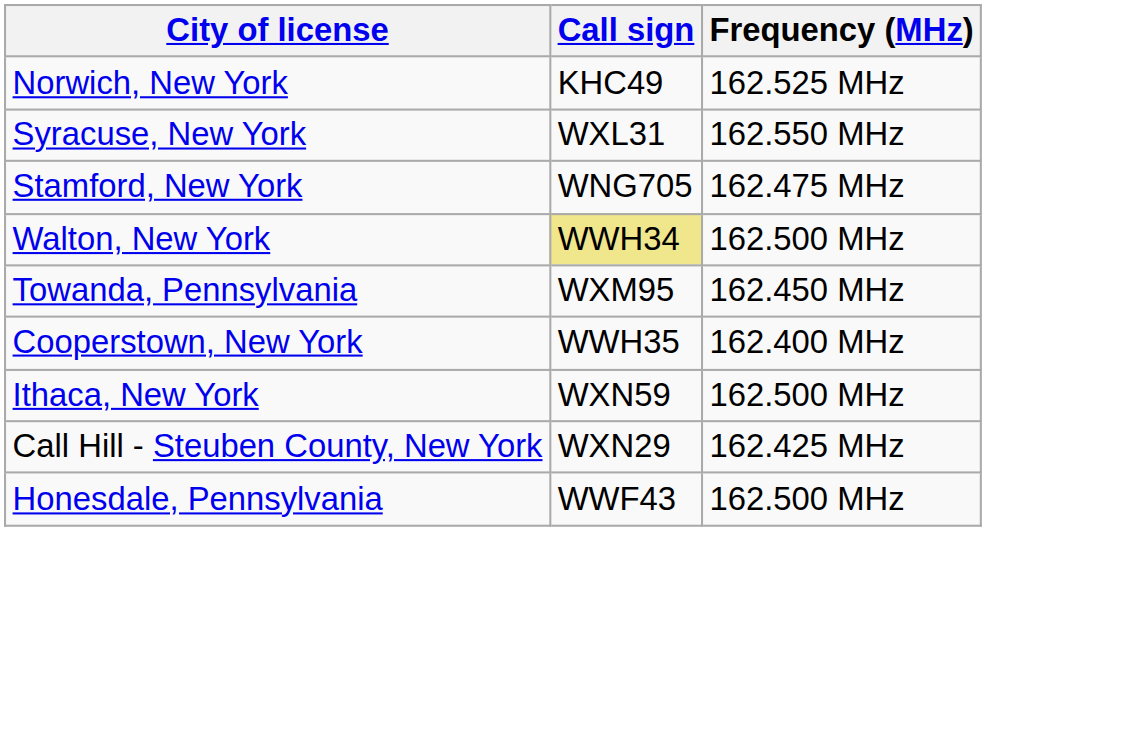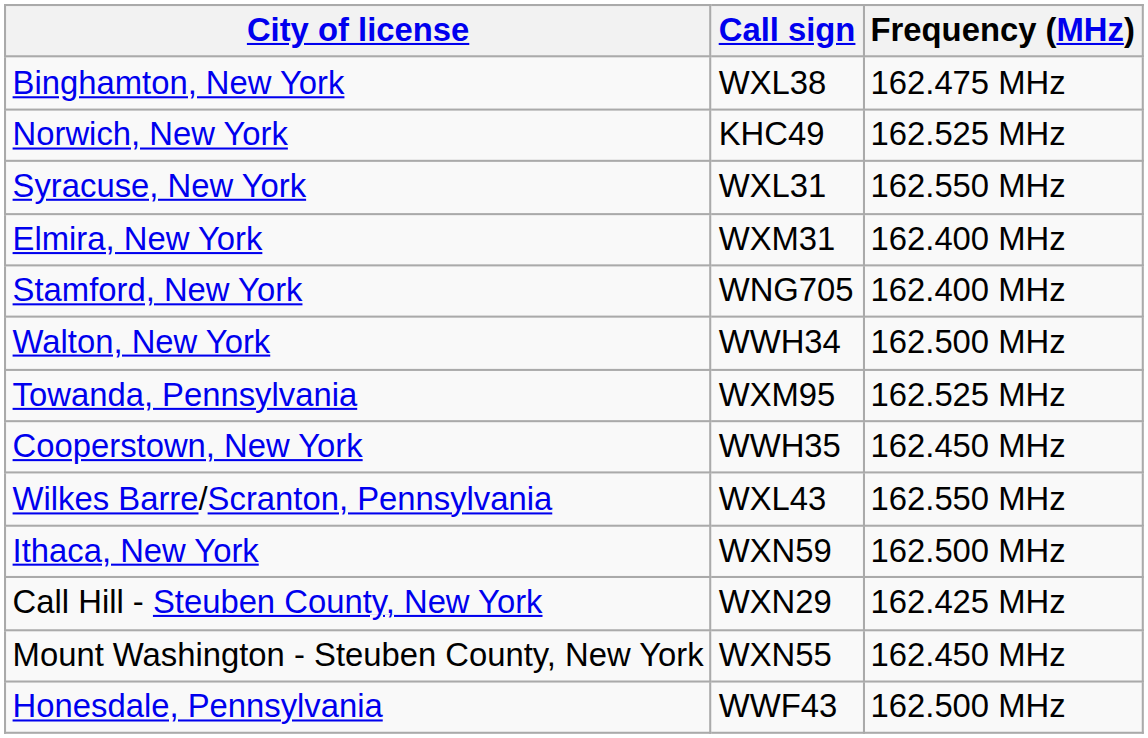+ row: Binghamton, New York | WXL38 | 162.475 MHz
+ row: Elmira, New York | WXM31 | 162.400 MHz
Stamford, New York | Frequency (MHz): 162.475 MHz -> 162.400 MHz
Walton, New York | Call sign: khaki background -> no background
Towanda, Pennsylvania | Frequency (MHz): 162.450 MHz -> 162.525 MHz
Cooperstown, New York | Frequency (MHz): 162.400 MHz -> 162.450 MHz
+ row: Wilkes Barre/Scranton, Pennsylvania | WXL43 | 162.550 MHz
+ row: Mount Washington - Steuben County, New York | WXN55 | 162.450 MHz
